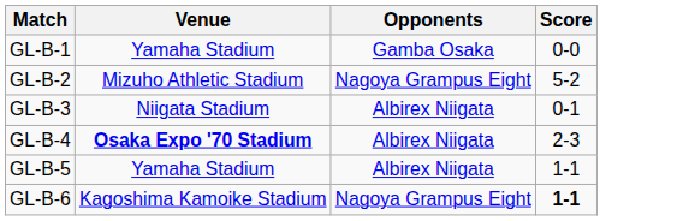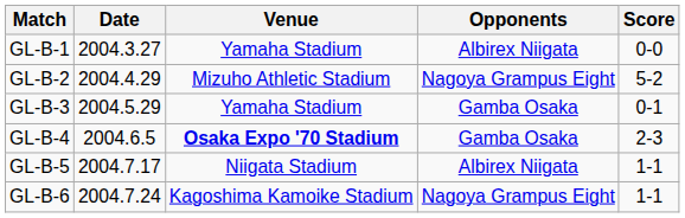+ column: Date | 2004.3.27 | 2004.4.29 | 2004.5.29 | 2004.6.5 | 2004.7.17 | 2004.7.24
GL-B-1 | Opponents: Gamba Osaka -> Albirex Niigata
GL-B-3 | Venue: Niigata Stadium -> Yamaha Stadium
GL-B-3 | Opponents: Albirex Niigata -> Gamba Osaka
GL-B-4 | Opponents: Albirex Niigata -> Gamba Osaka
GL-B-5 | Venue: Yamaha Stadium -> Niigata Stadium
GL-B-6 | Score: bold -> normal
